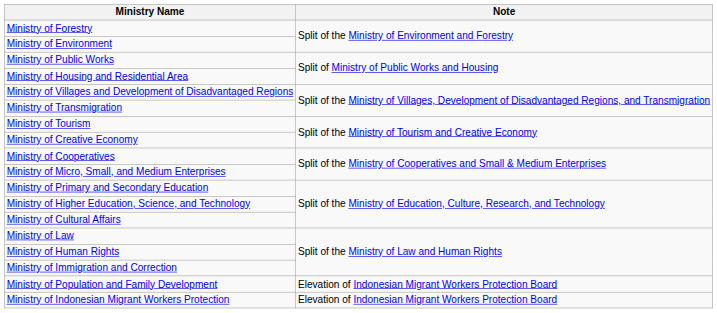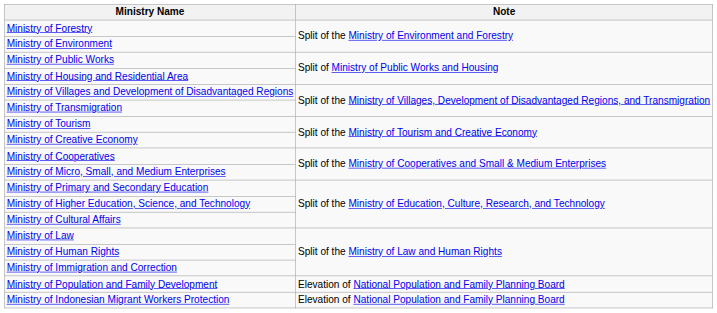Ministry of Population and Family Development | Note: Elevation of Indonesian Migrant Workers Protection Board -> Elevation of National Population and Family Planning Board
Ministry of Indonesian Migrant Workers Protection | Note: Elevation of Indonesian Migrant Workers Protection Board -> Elevation of National Population and Family Planning Board
